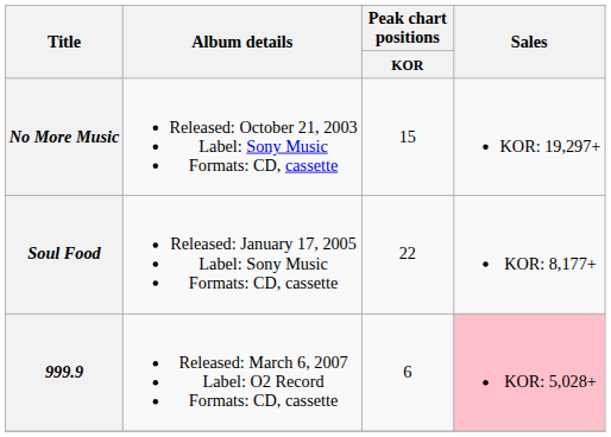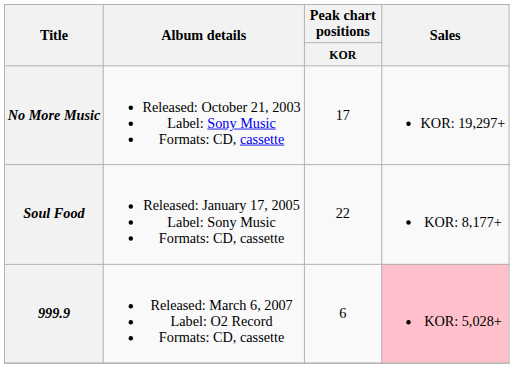No More Music | Peak chart positions / KOR: 15 -> 17
